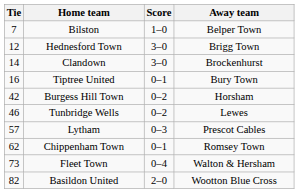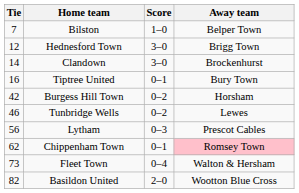Lytham | Tie: 57 -> 56
Chippenham Town | Away team: no background -> pink background
